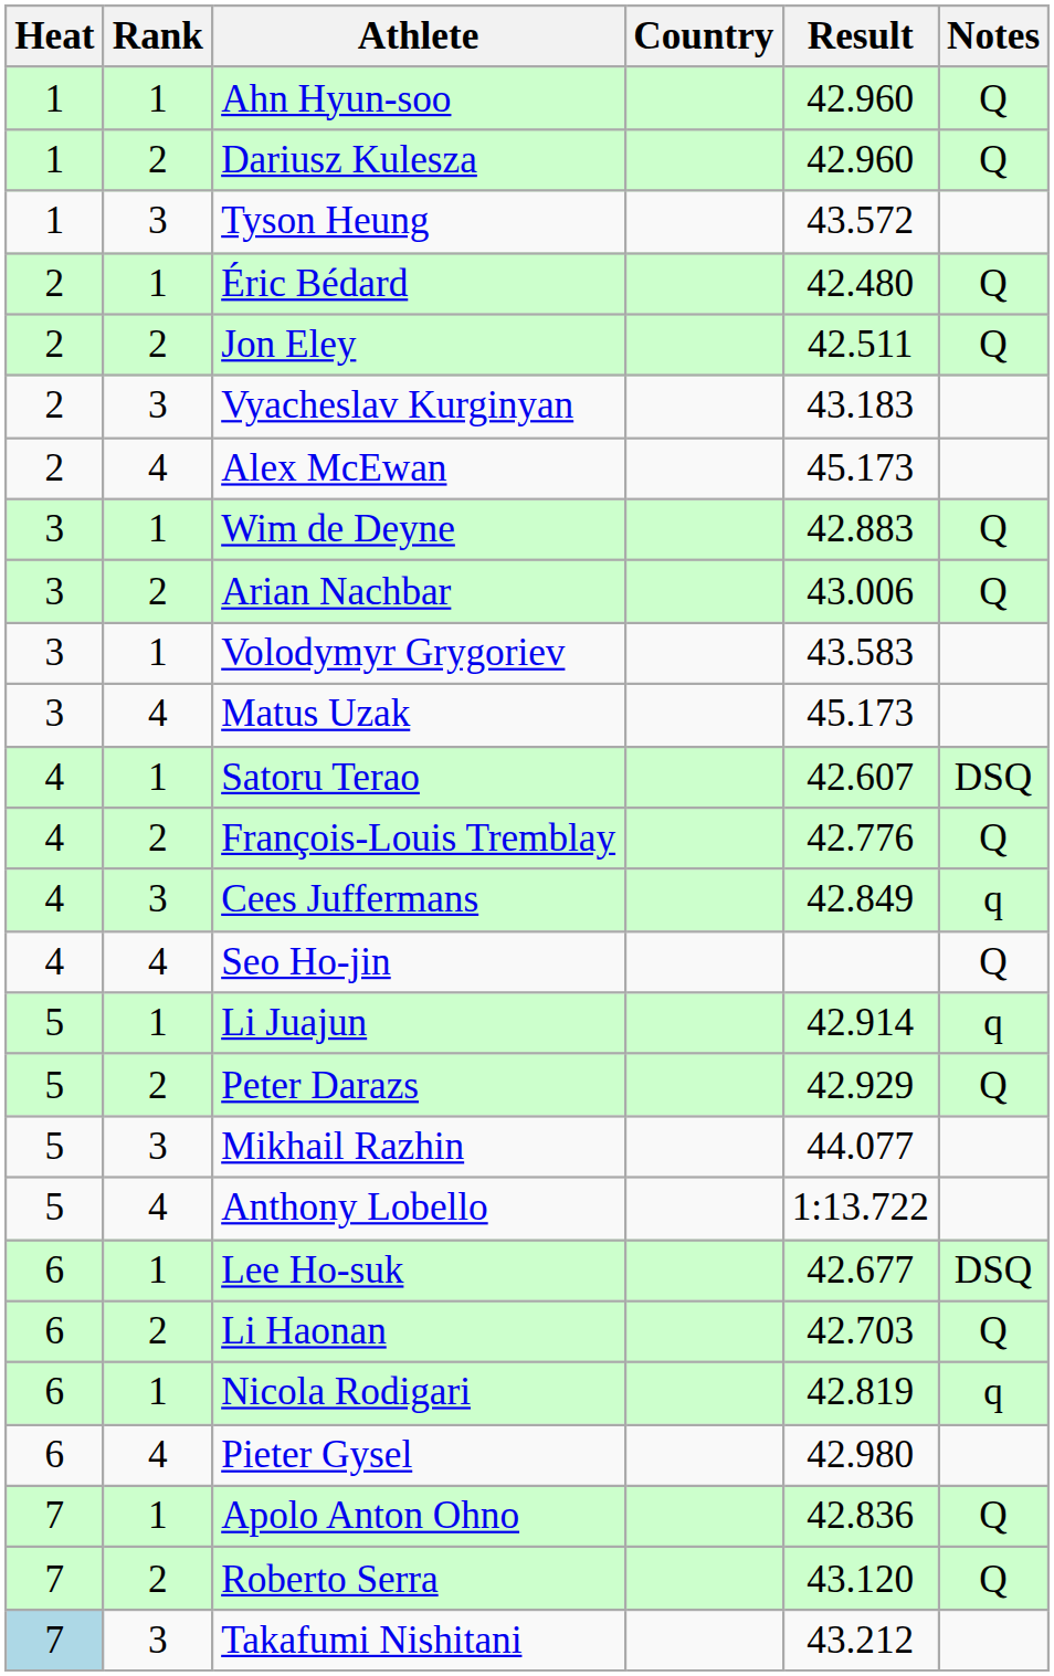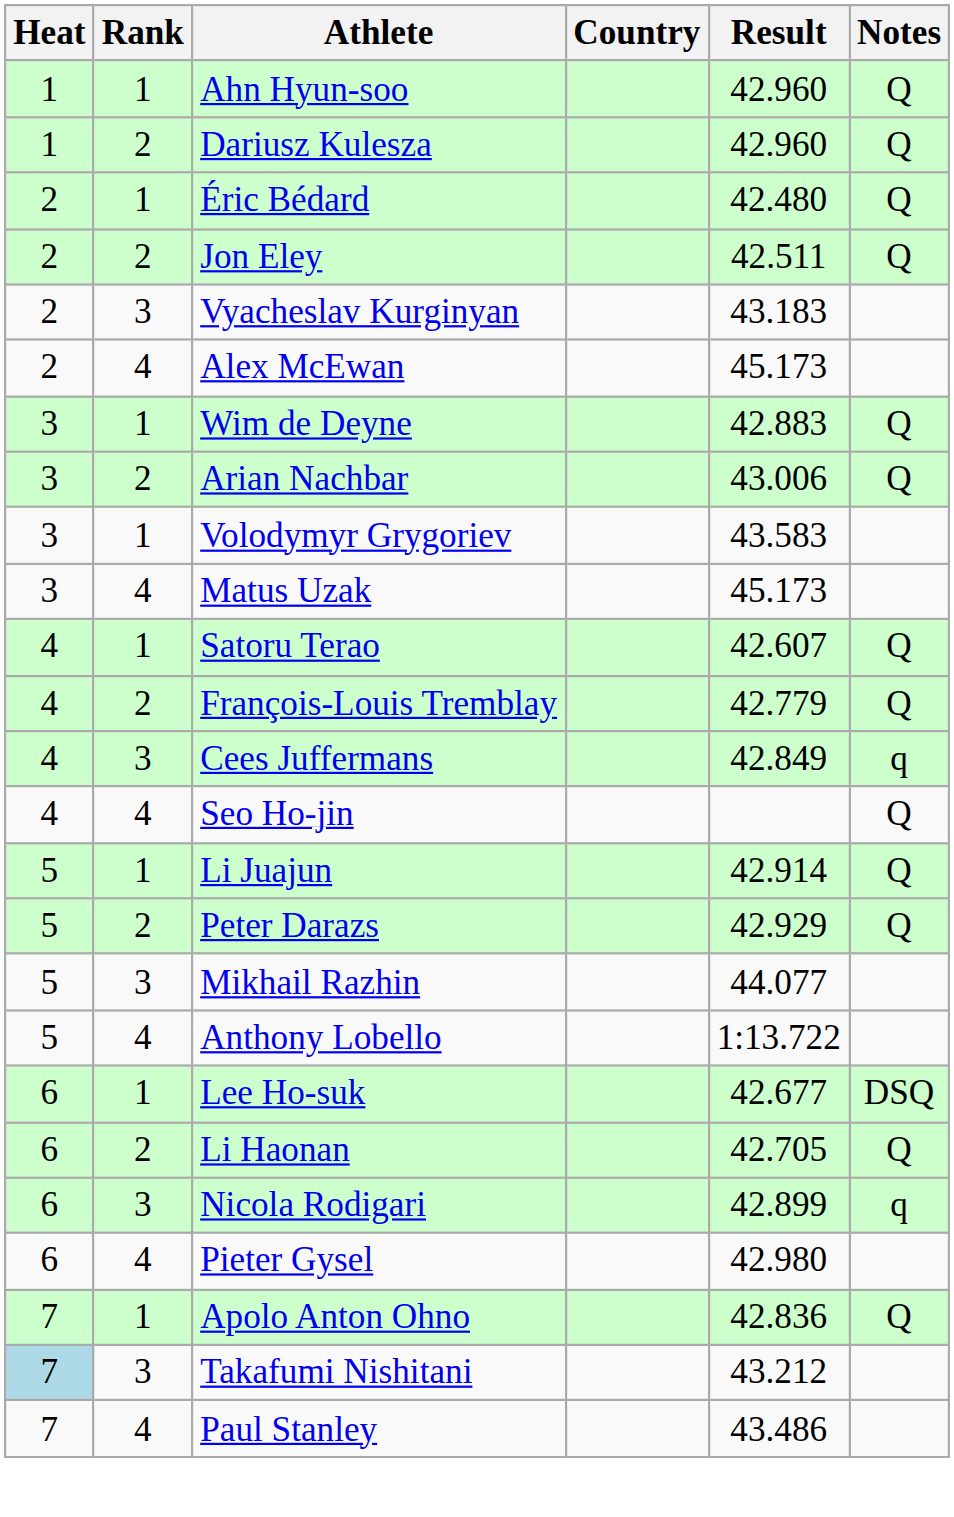- row: 1 | 3 | Tyson Heung | 43.572
Satoru Terao | Notes: DSQ -> Q
François-Louis Tremblay | Result: 42.776 -> 42.779
Li Juajun | Notes: q -> Q
Li Haonan | Result: 42.703 -> 42.705
Nicola Rodigari | Rank: 1 -> 3
Nicola Rodigari | Result: 42.819 -> 42.899
- row: 7 | 2 | Roberto Serra | 43.120 | Q
+ row: 7 | 4 | Paul Stanley | 43.486
